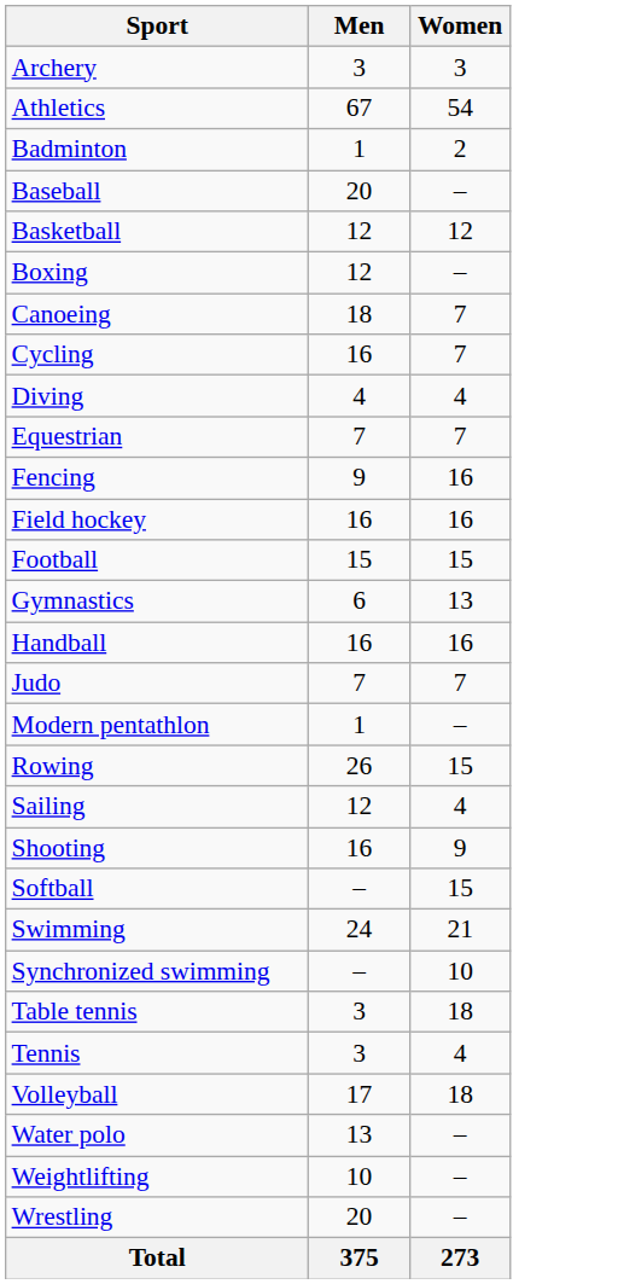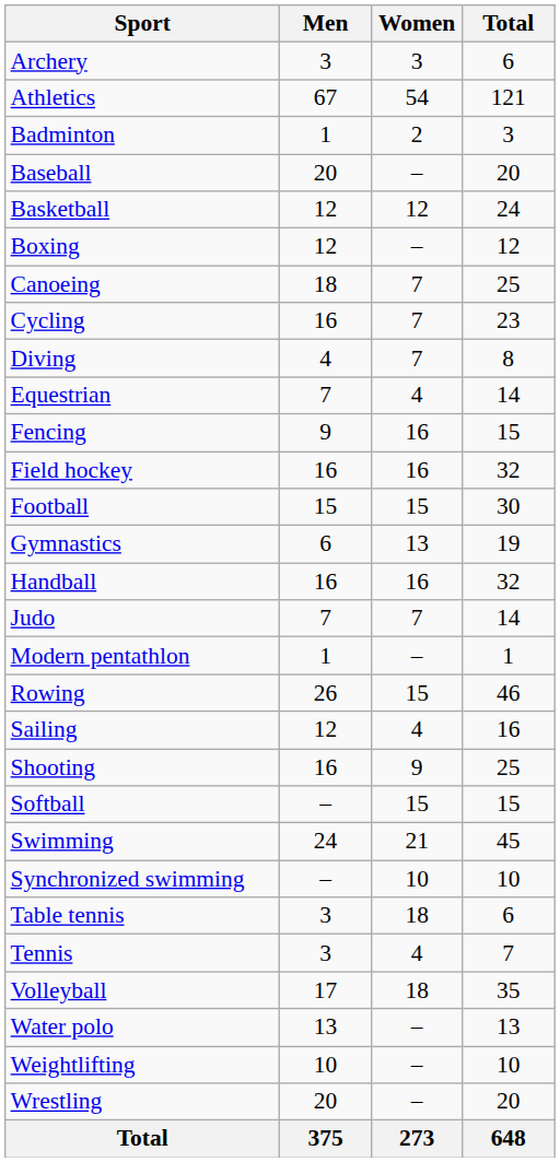+ column: Total | 6 | 121 | 3 | 20 | 24 | 12 | 25 | 23 | 8 | 14 | 15 | 32 | 30 | 19 | 32 | 14 | 1 | 46 | 16 | 25 | 15 | 45 | 10 | 6 | 7 | 35 | 13 | 10 | 20 | 648
Diving | Women: 4 -> 7
Equestrian | Women: 7 -> 4
